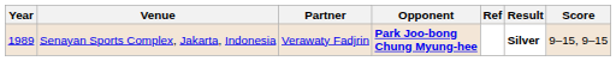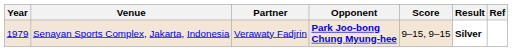columns swapped: Score <-> Ref
Senayan Sports Complex, Jakarta, Indonesia | Year: 1989 -> 1979
